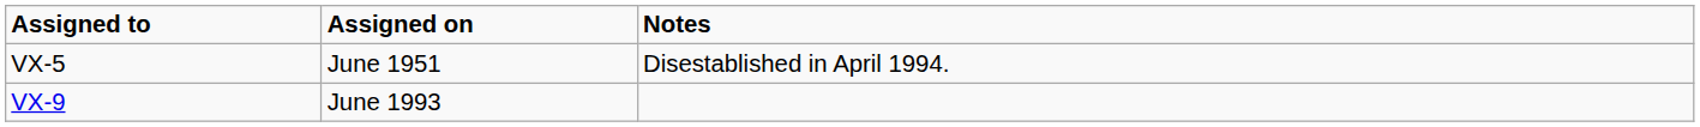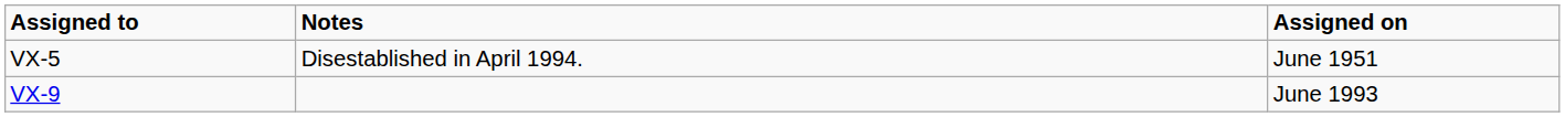columns swapped: Assigned on <-> Notes
